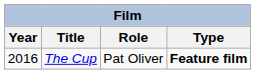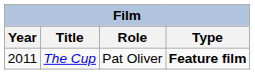The Cup | Year: 2016 -> 2011
